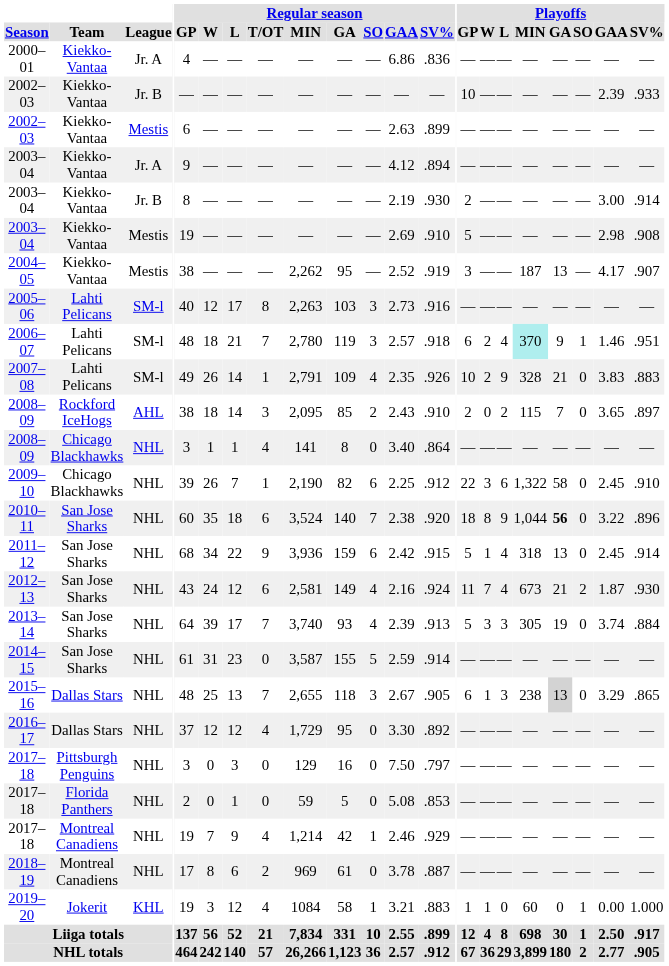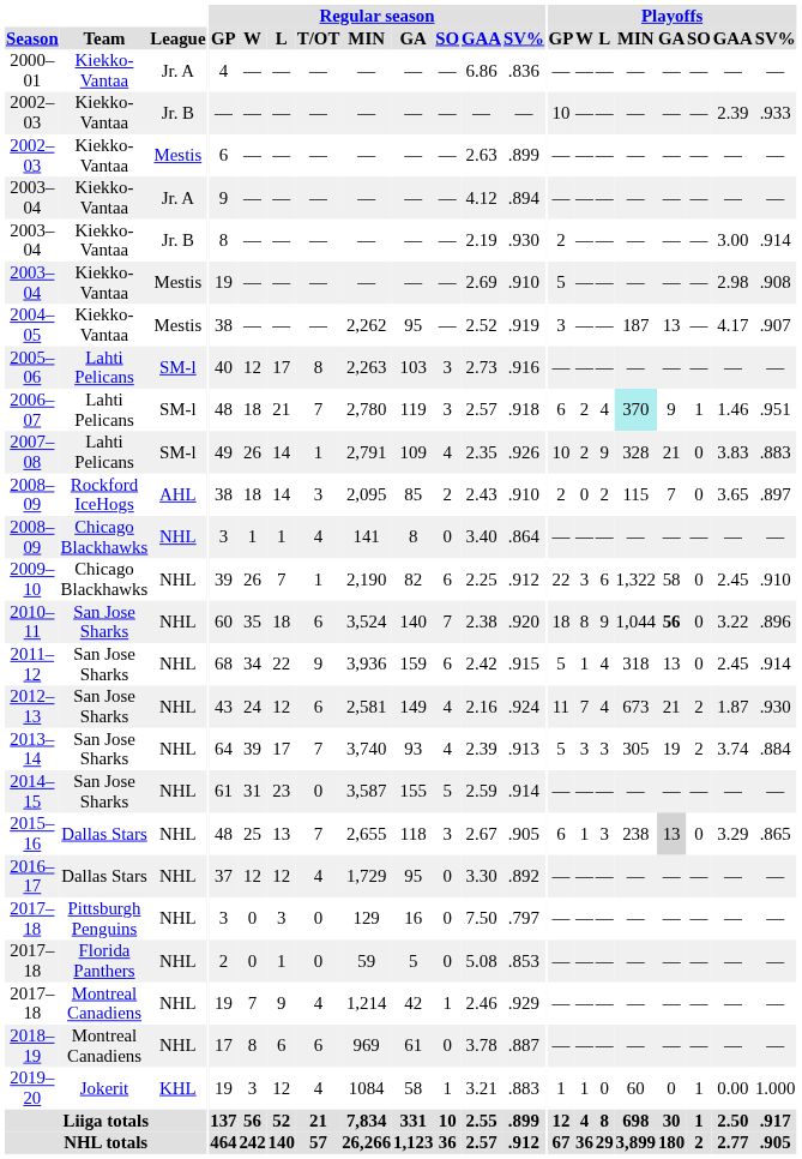2013–14 | Playoffs / SO: 0 -> 2
2018–19 | Regular season / T/OT: 2 -> 6
